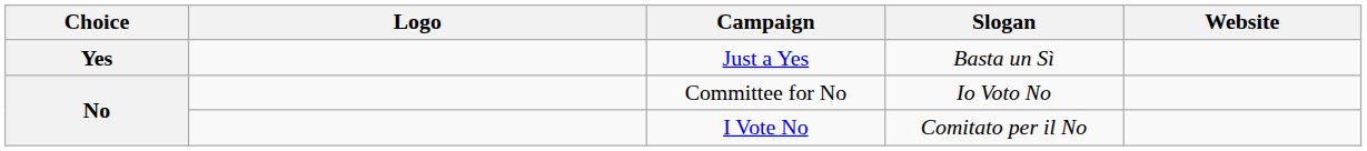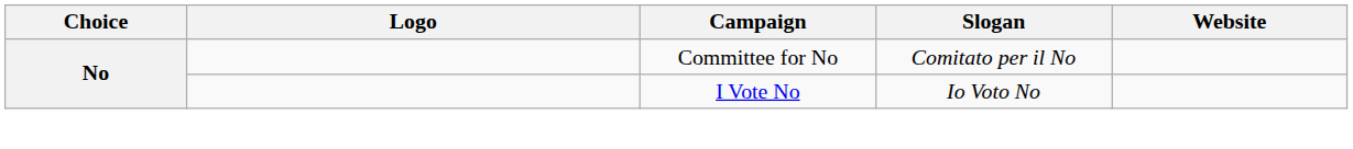- row: Yes | Just a Yes | Basta un Sì
Committee for No | Slogan: Io Voto No -> Comitato per il No
I Vote No | Slogan: Comitato per il No -> Io Voto No
